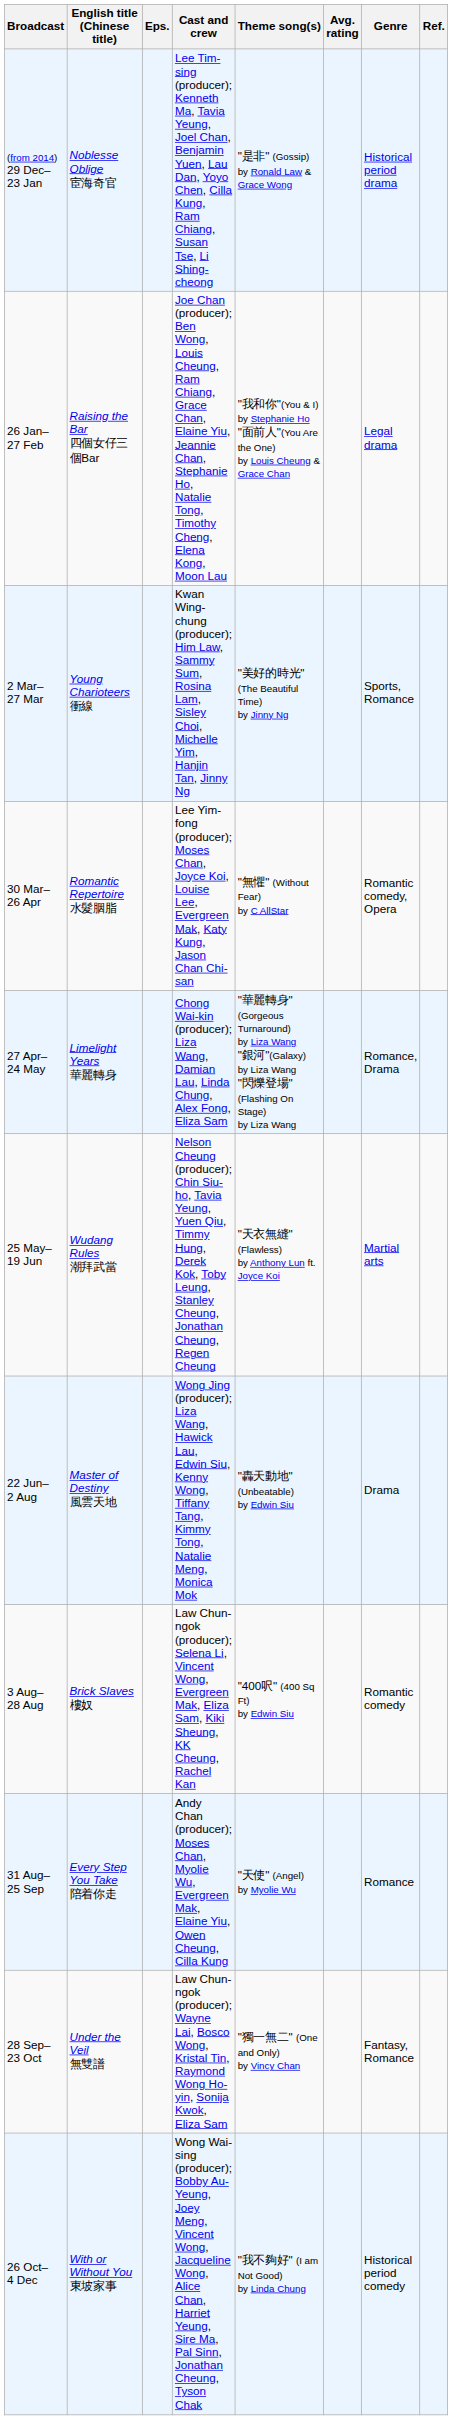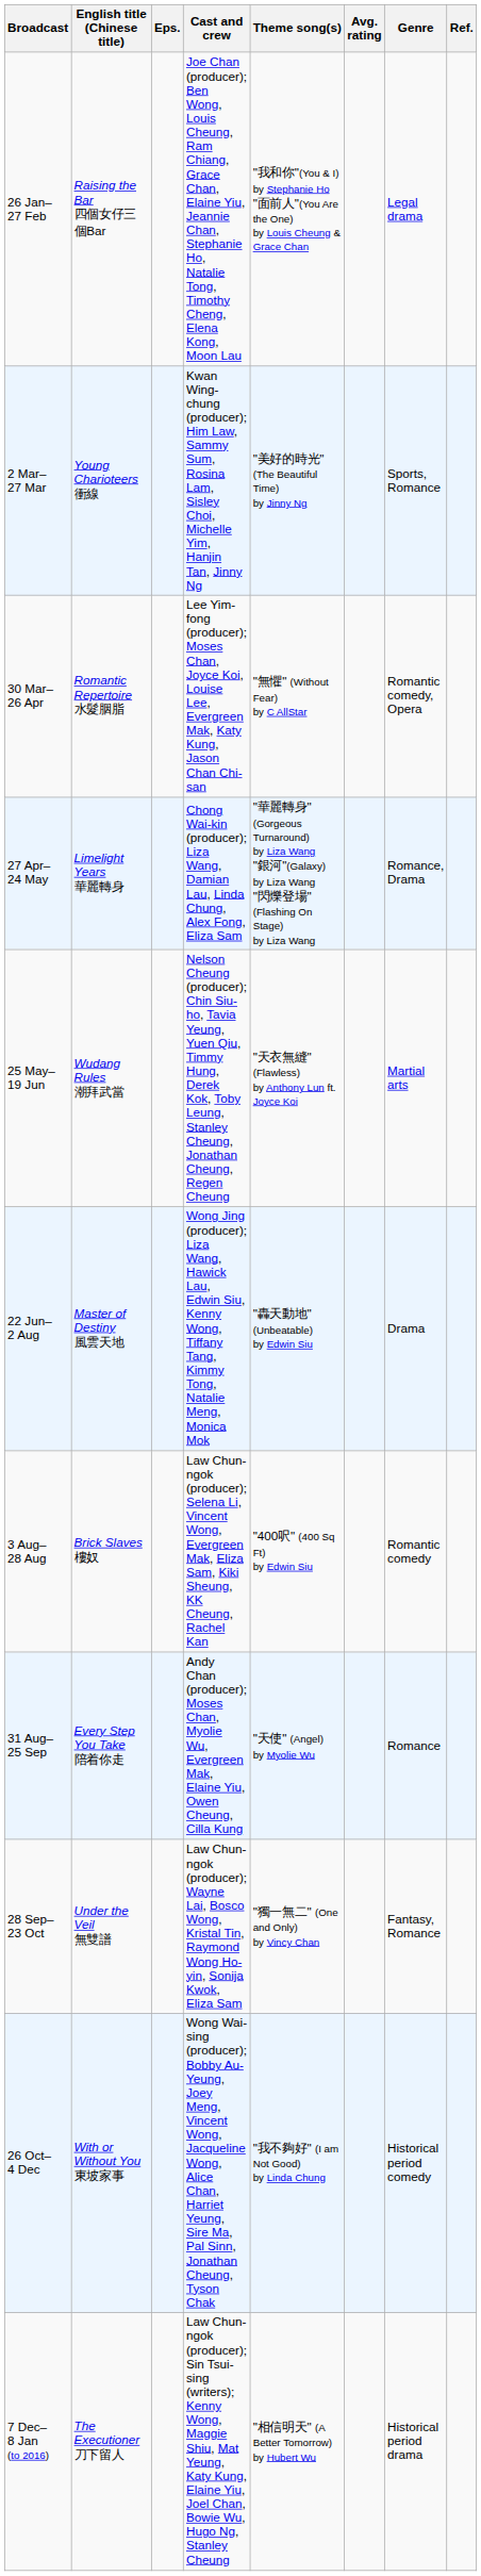- row: (from 2014) 29 Dec– 23 Jan | Noblesse Oblige 宦海奇官 | Lee Tim-sing (producer); Kenneth Ma, Tavia Yeung, Joel Chan, Benjamin Yuen, Lau Dan, Yoyo Chen, Cilla Kung, Ram Chiang, Susan Tse, Li Shing-cheong | "是非" (Gossip) by Ronald Law & Grace Wong | Historical period drama
+ row: 7 Dec– 8 Jan (to 2016) | The Executioner 刀下留人 | Law Chun-ngok (producer); Sin Tsui-sing (writers); Kenny Wong, Maggie Shiu, Mat Yeung, Katy Kung, Elaine Yiu, Joel Chan, Bowie Wu, Hugo Ng, Stanley Cheung | "相信明天" (A Better Tomorrow) by Hubert Wu | Historical period drama
